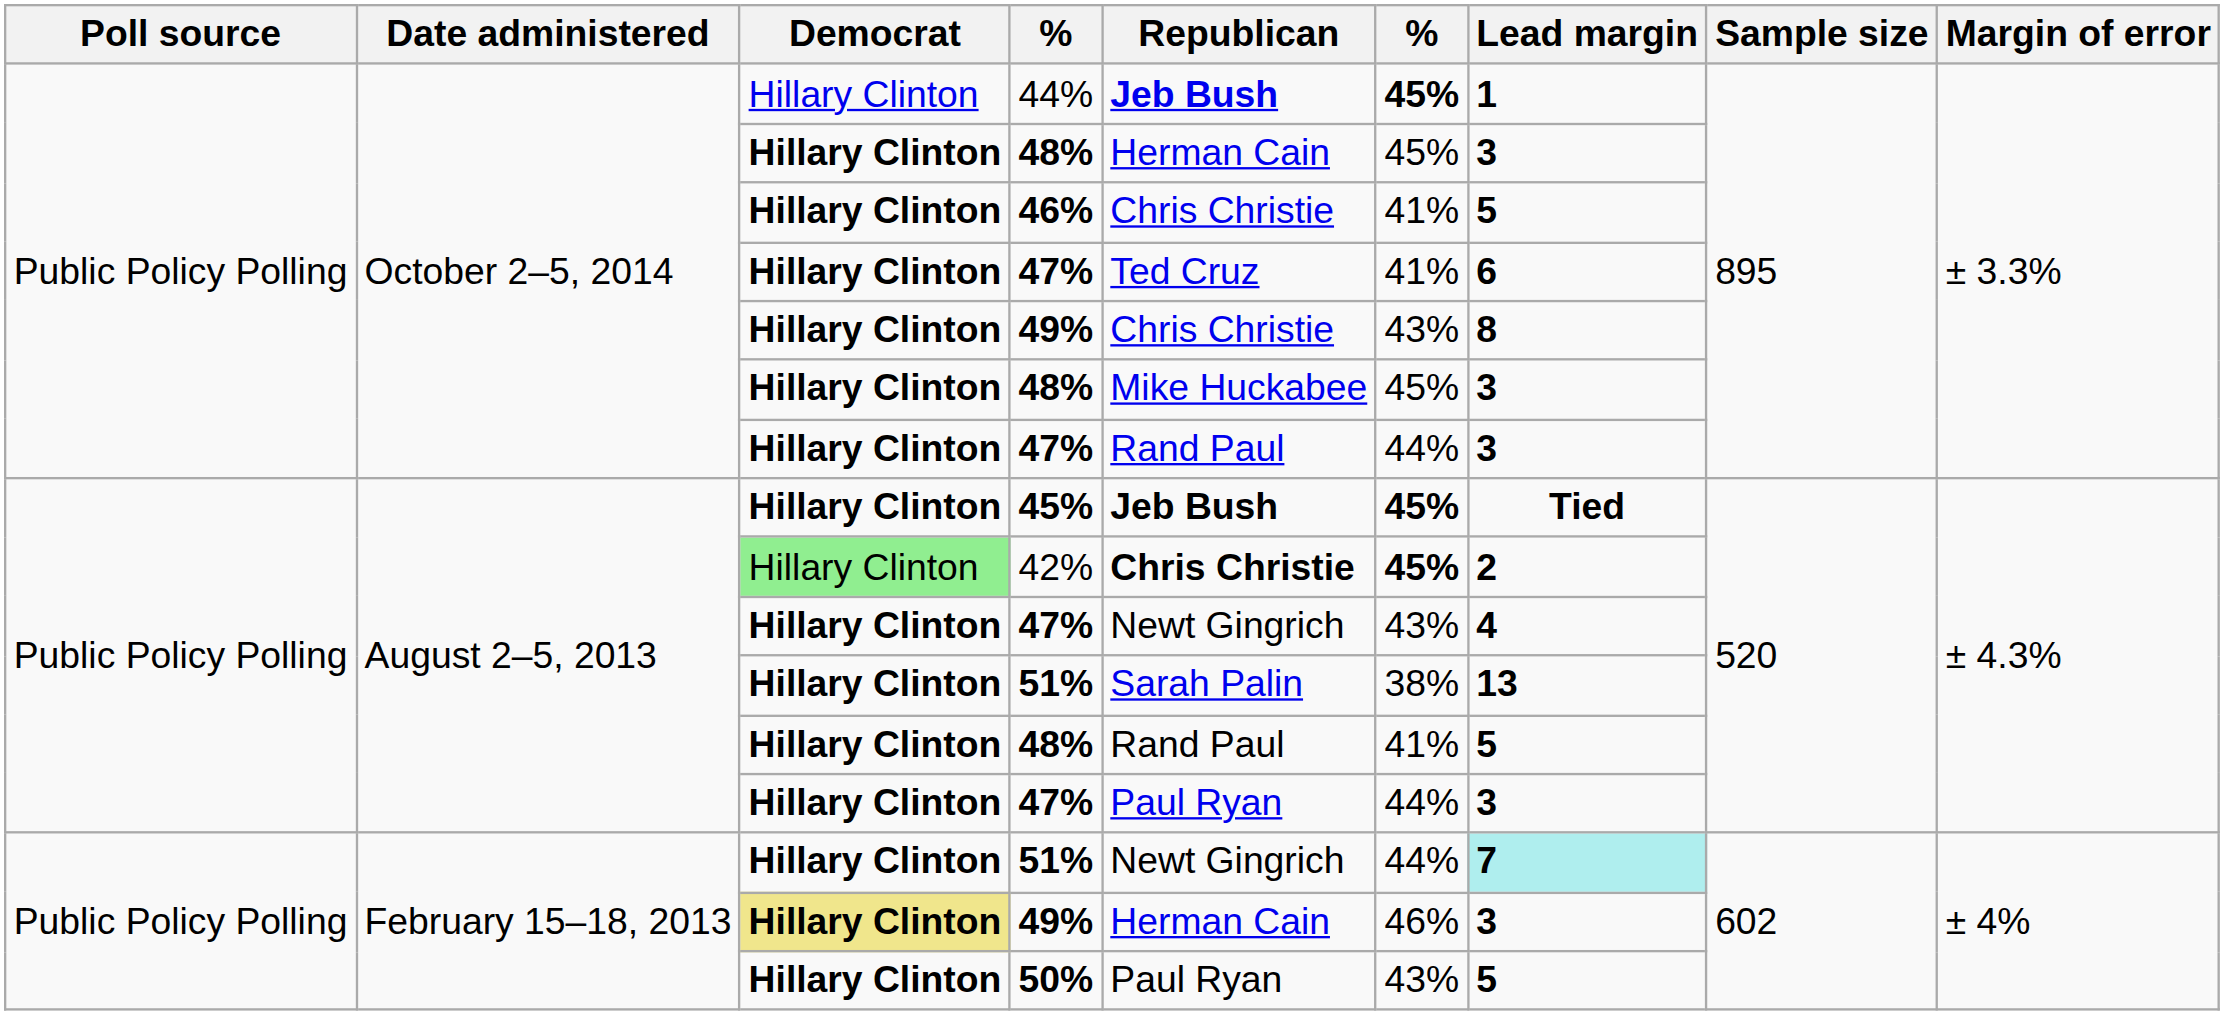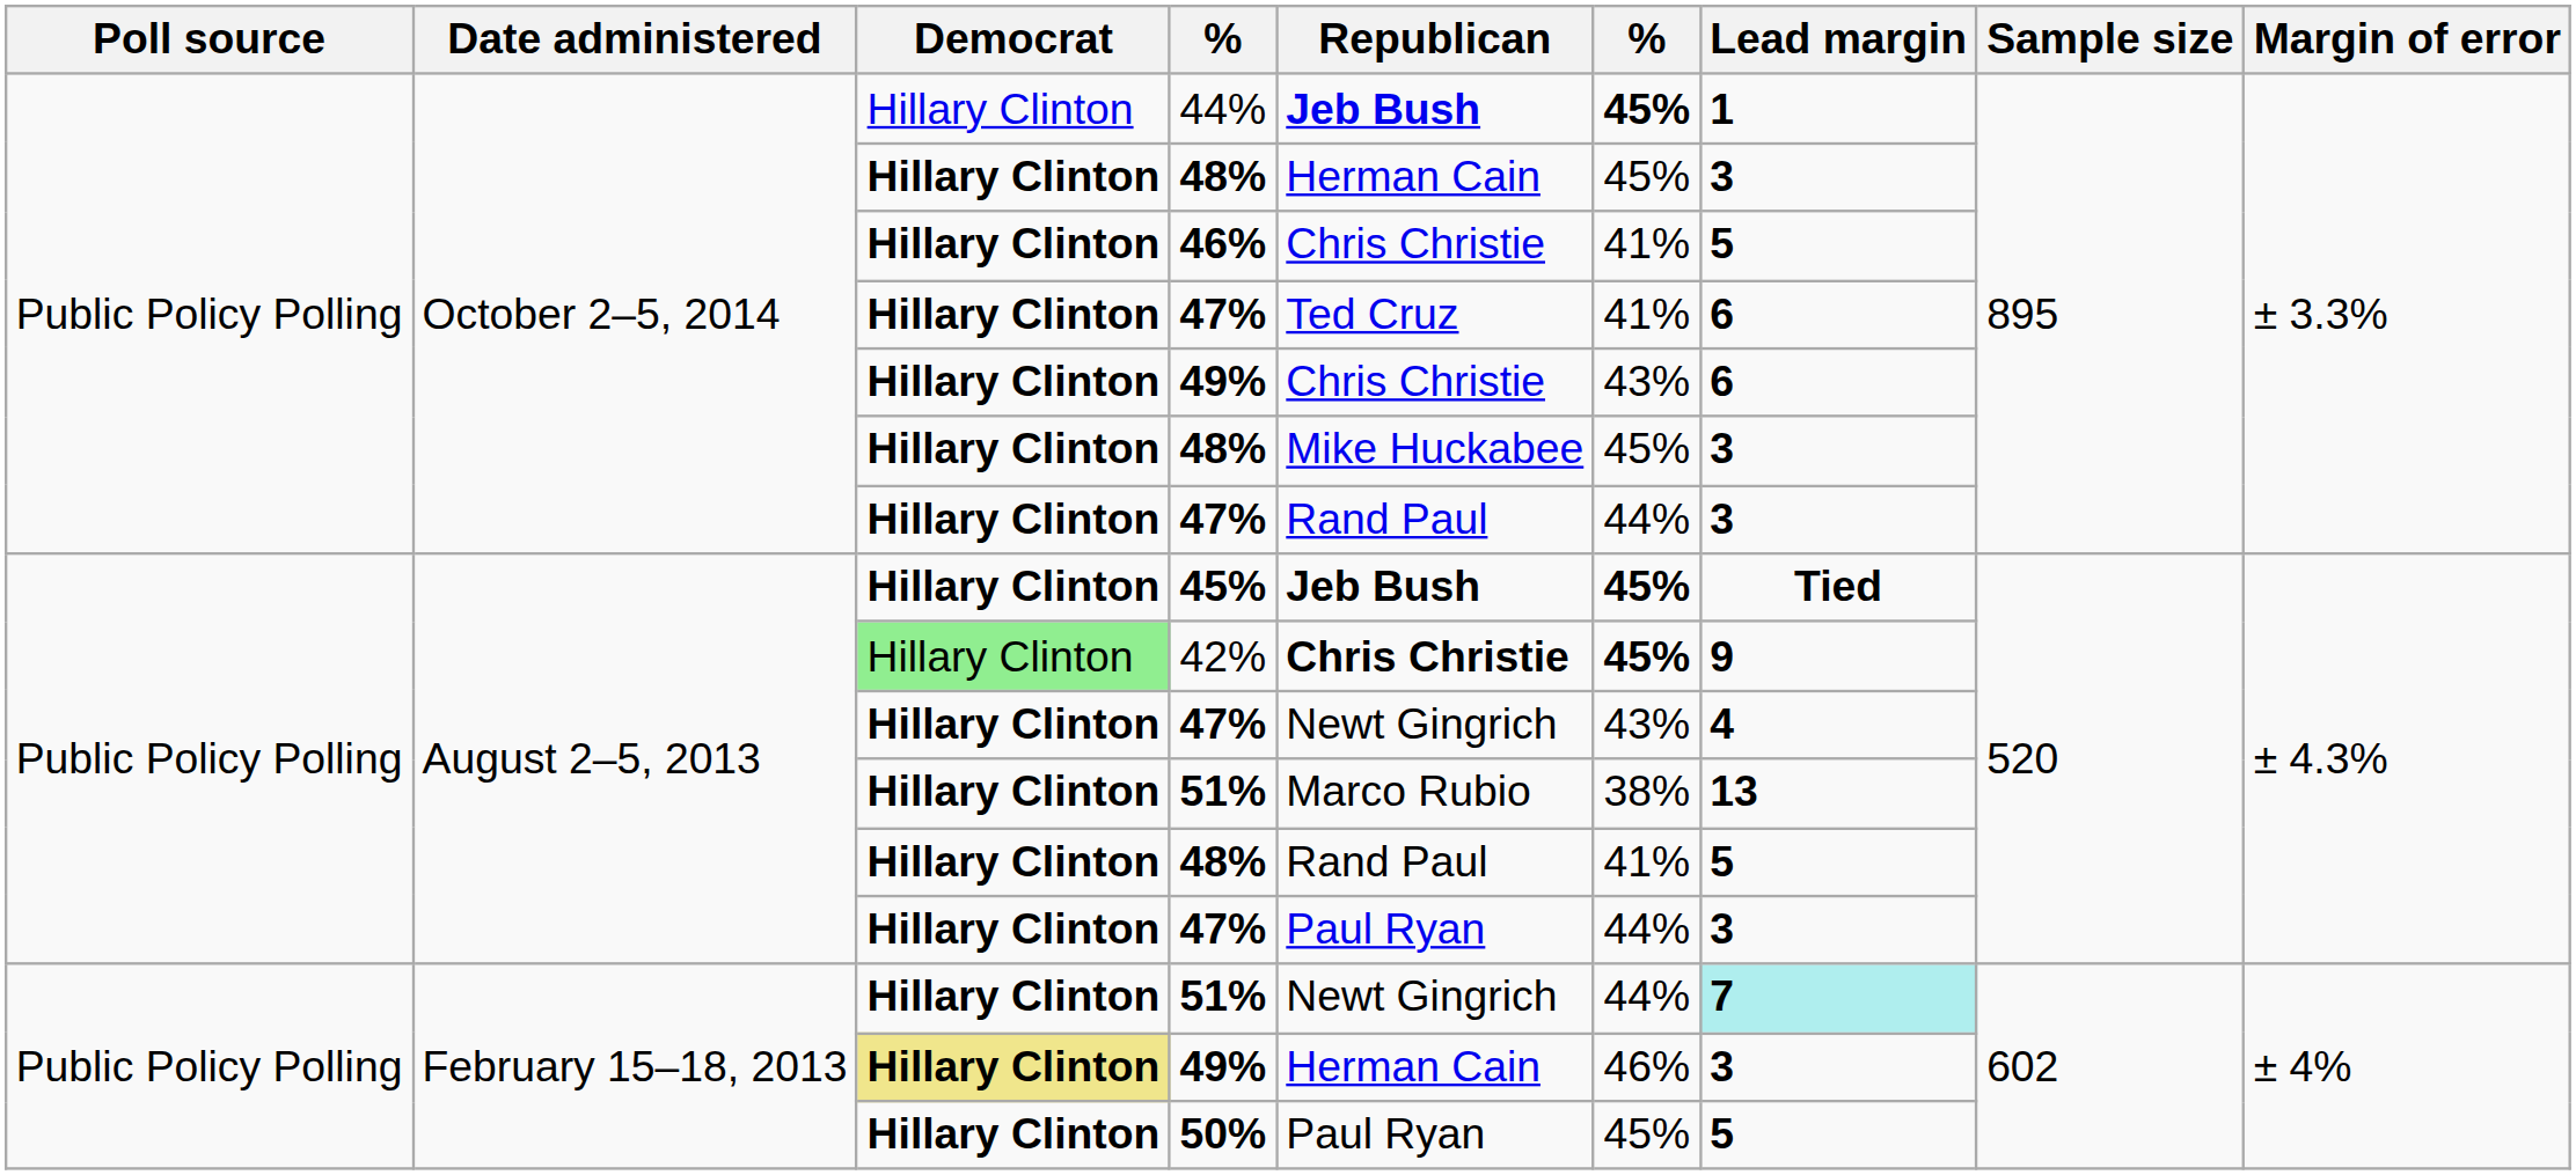October 2–5, 2014 / 49% | Lead margin: 8 -> 6
42% | Lead margin: 2 -> 9
August 2–5, 2013 / 51% | Republican: Sarah Palin -> Marco Rubio
50% | column 6: 43% -> 45%
